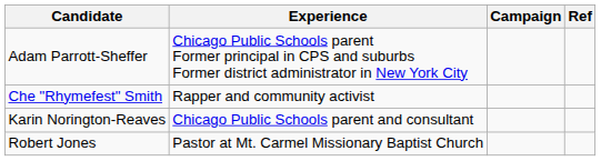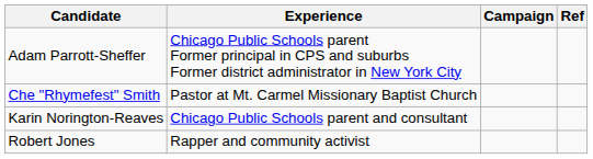Che "Rhymefest" Smith | Experience: Rapper and community activist -> Pastor at Mt. Carmel Missionary Baptist Church
Robert Jones | Experience: Pastor at Mt. Carmel Missionary Baptist Church -> Rapper and community activist
